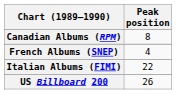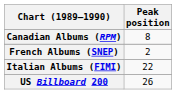French Albums (SNEP) | Peak position: 4 -> 2
